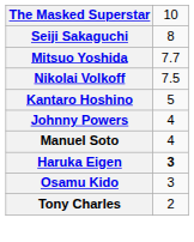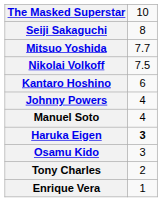Kantaro Hoshino | column 2: 5 -> 6
+ row: Enrique Vera | 1
